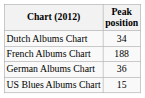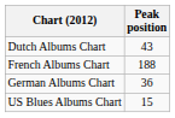Dutch Albums Chart | Peak position: 34 -> 43
